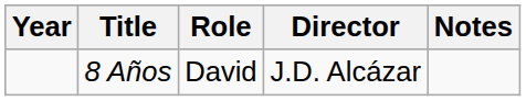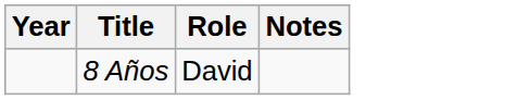- column: Director | J.D. Alcázar
